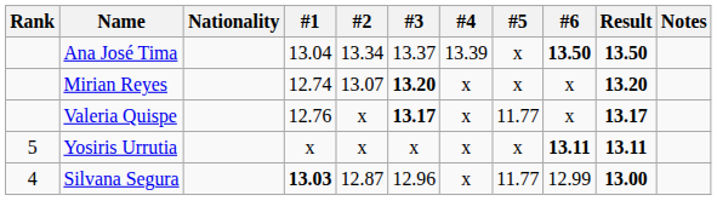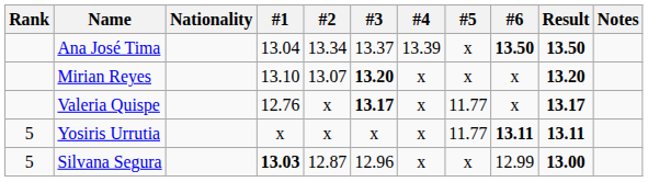Mirian Reyes | #1: 12.74 -> 13.10
Yosiris Urrutia | #5: x -> 11.77
Silvana Segura | Rank: 4 -> 5
Silvana Segura | #5: 11.77 -> x
